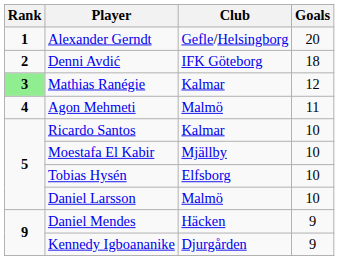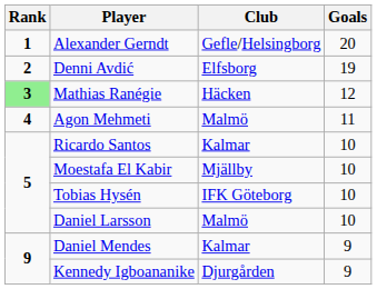Denni Avdić | Club: IFK Göteborg -> Elfsborg
Denni Avdić | Goals: 18 -> 19
Mathias Ranégie | Club: Kalmar -> Häcken
Tobias Hysén | Club: Elfsborg -> IFK Göteborg
Daniel Mendes | Club: Häcken -> Kalmar
